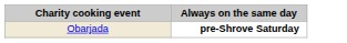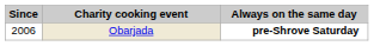+ column: Since | 2006
